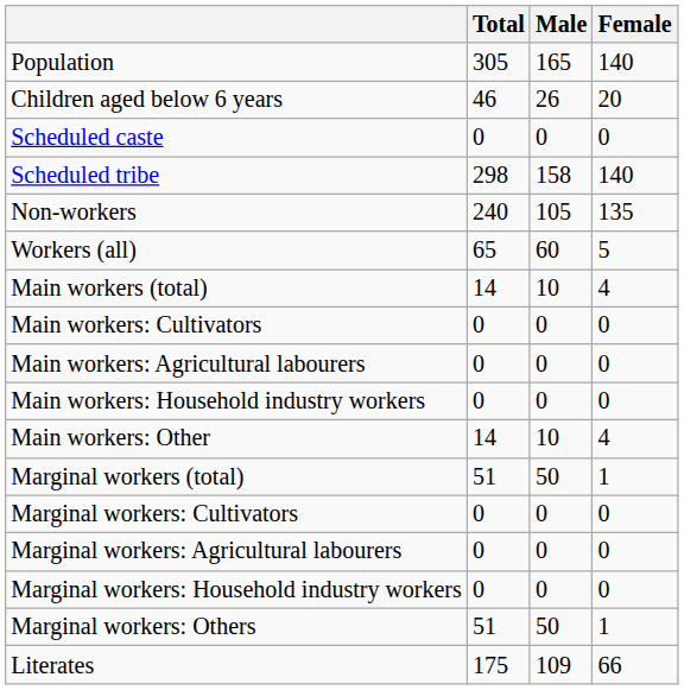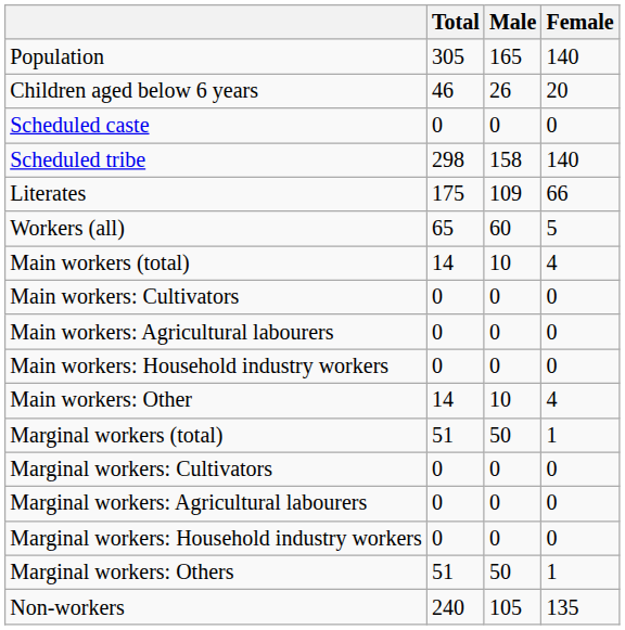rows swapped: Literates <-> Non-workers
